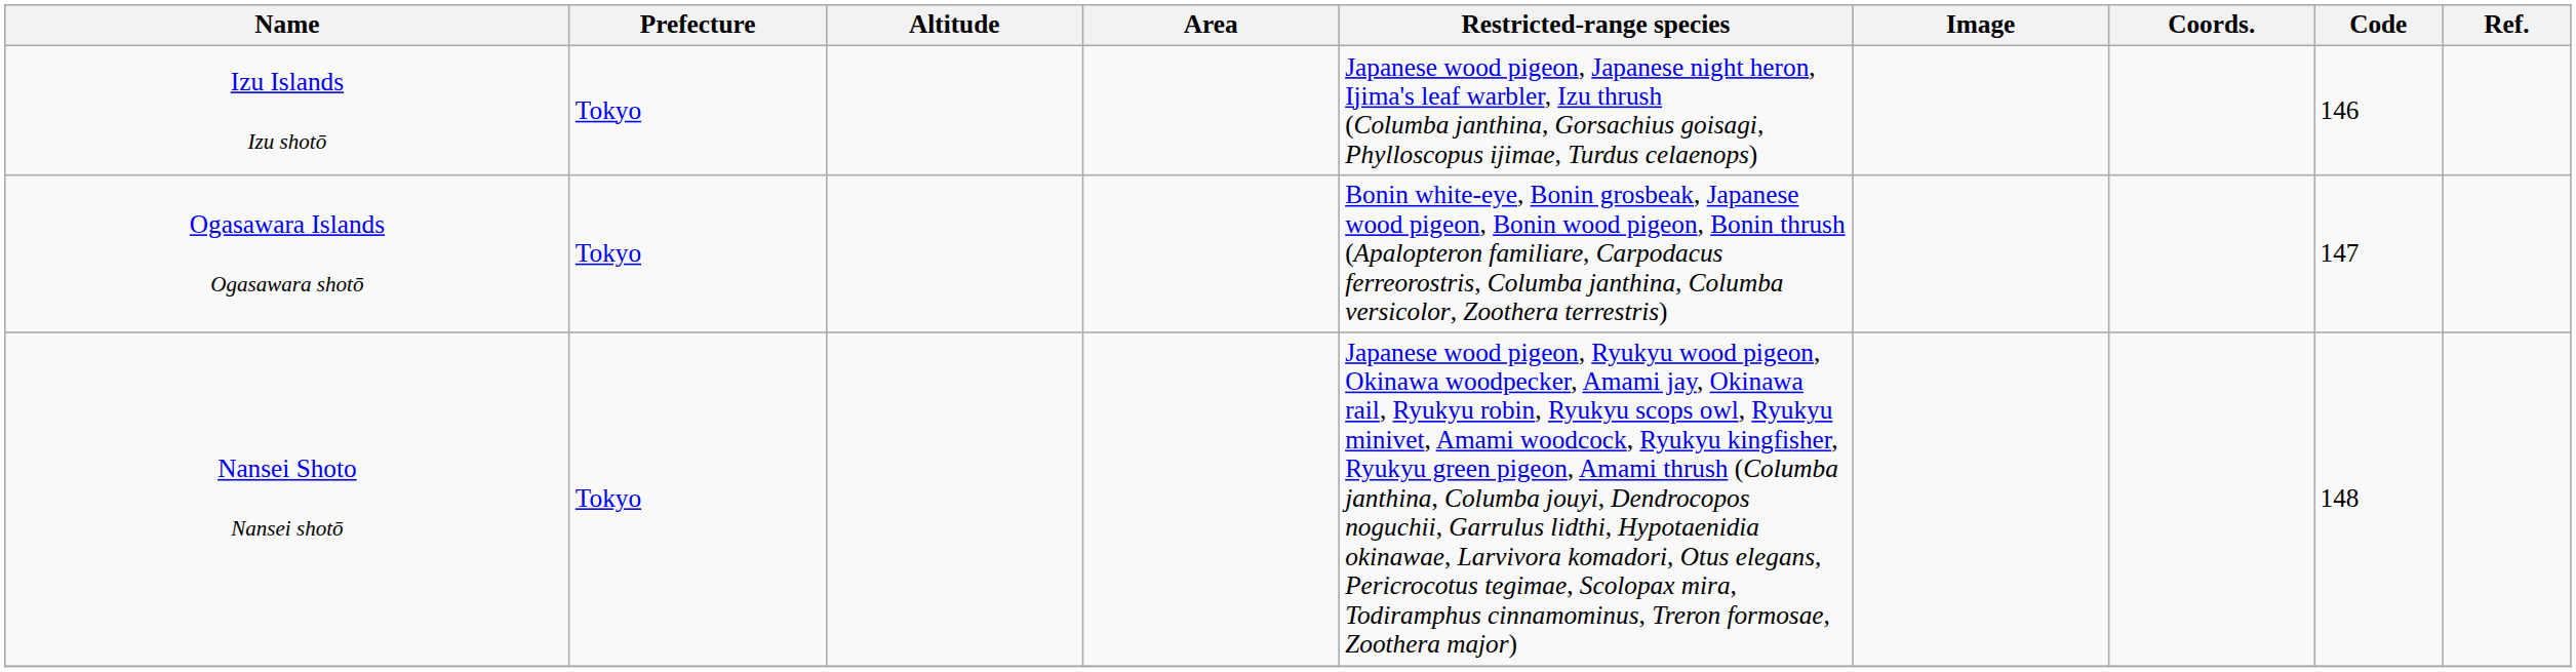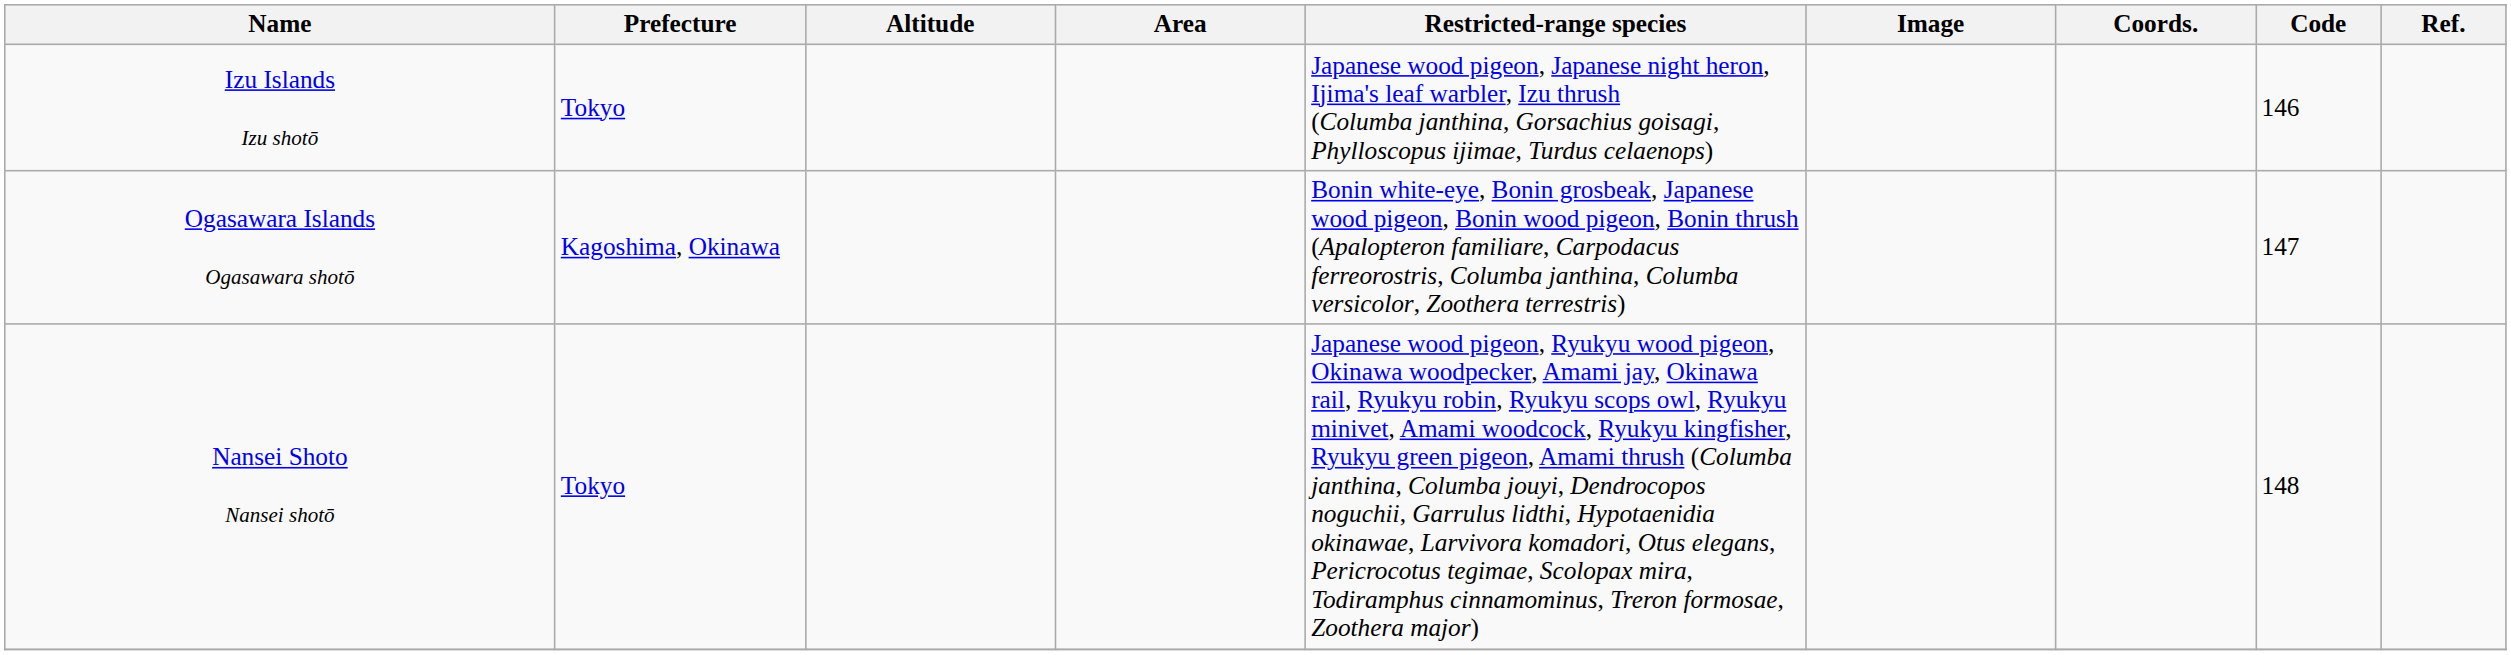Ogasawara Islands Ogasawara shotō | Prefecture: Tokyo -> Kagoshima, Okinawa
